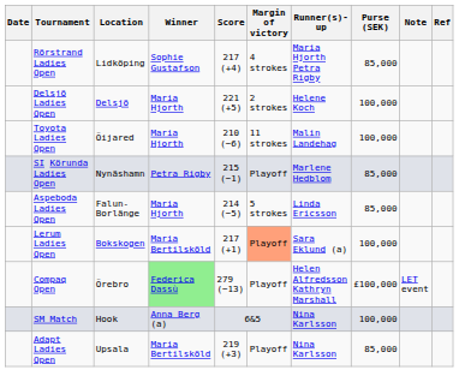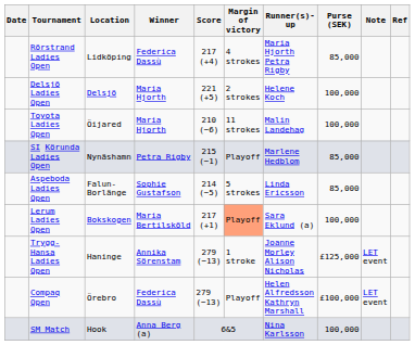Rörstrand Ladies Open | Winner: Sophie Gustafson -> Federica Dassù
Aspeboda Ladies Open | Winner: Maria Hjorth -> Sophie Gustafson
+ row: Trygg-Hansa Ladies Open | Haninge | Annika Sörenstam | 279 (−13) | 1 stroke | Joanne Morley Alison Nicholas | £125,000 | LET event
Compaq Open | Winner: lightgreen background -> no background
- row: Adapt Ladies Open | Upsala | Maria Bertilsköld | 219 (+3) | Playoff | Nina Karlsson | 85,000
